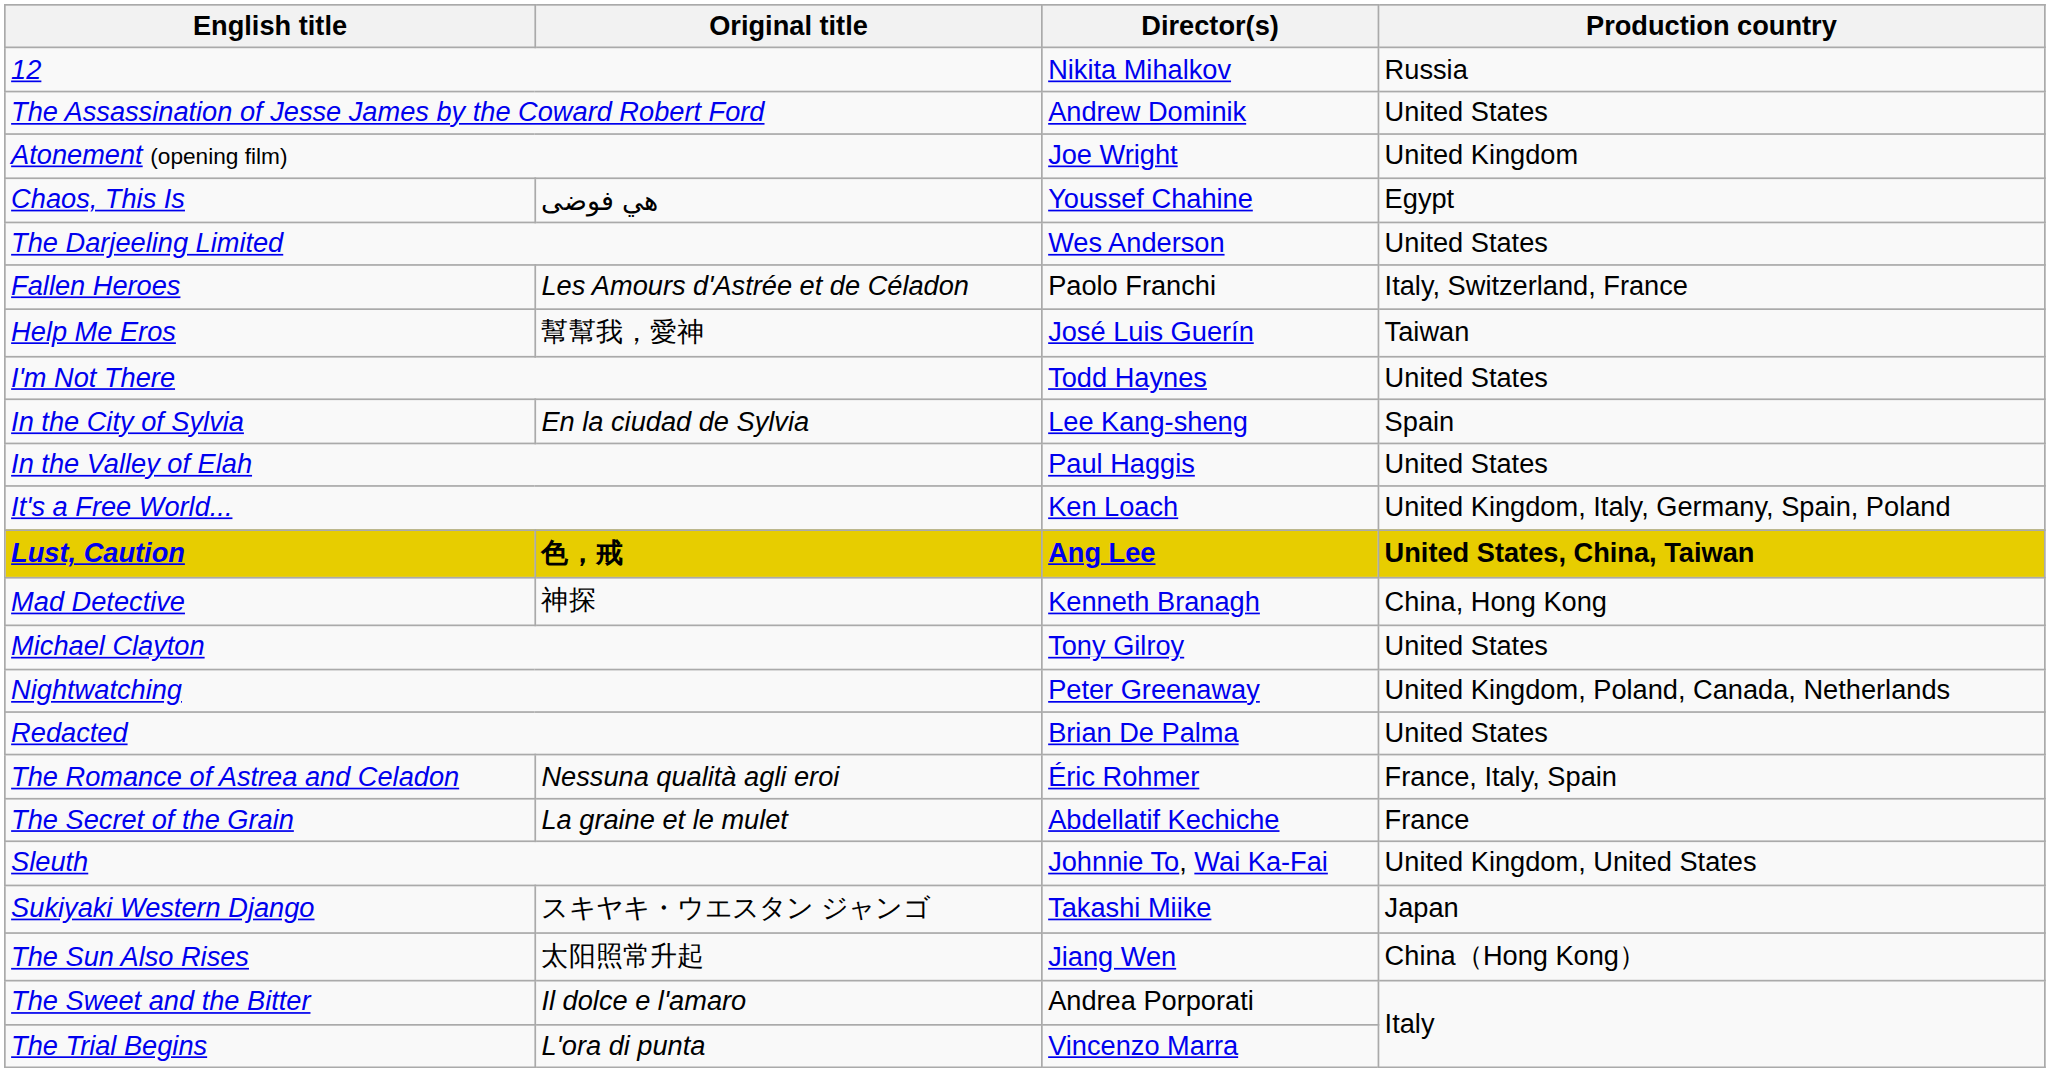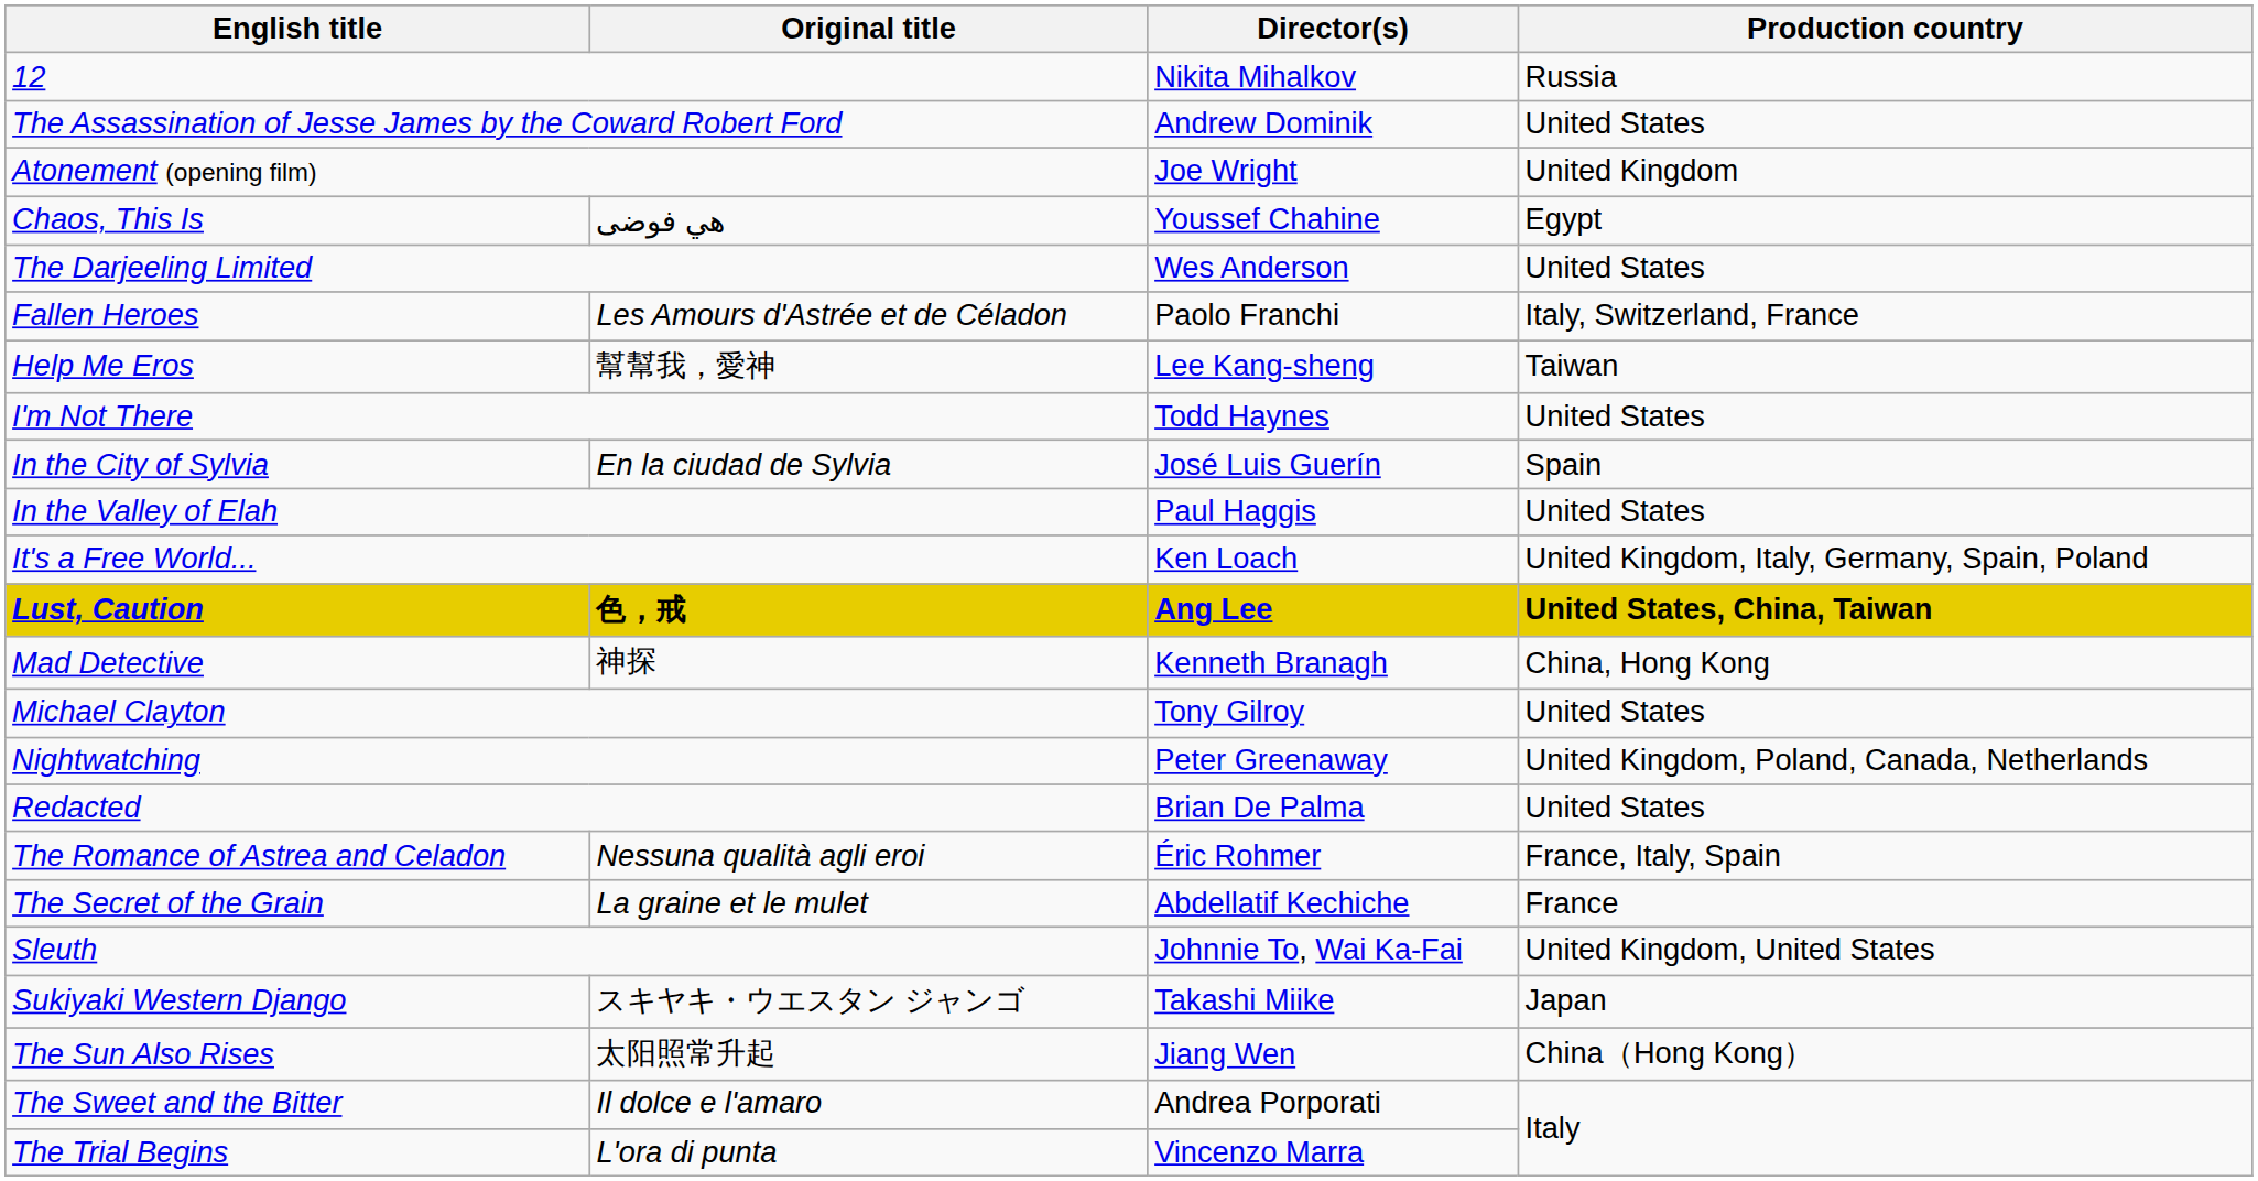Help Me Eros | Director(s): José Luis Guerín -> Lee Kang-sheng
In the City of Sylvia | Director(s): Lee Kang-sheng -> José Luis Guerín
